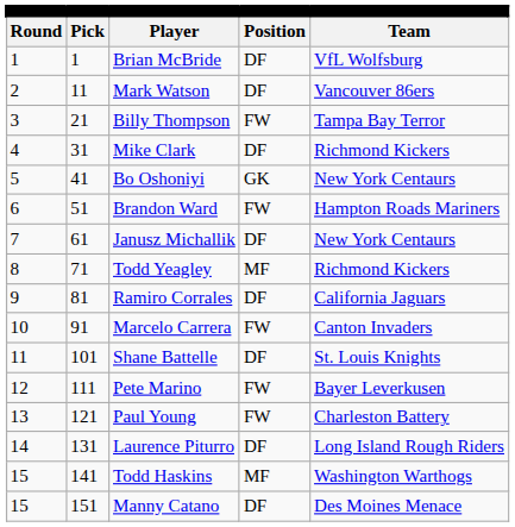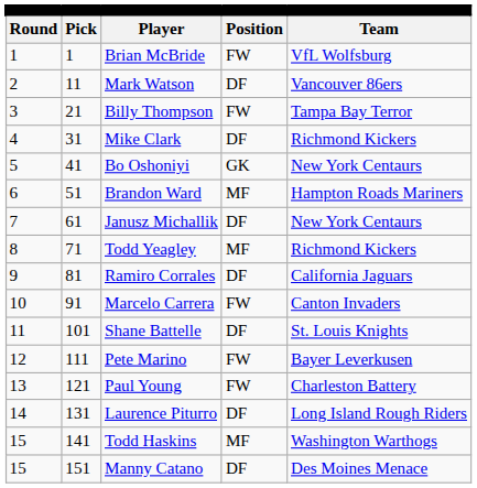Brian McBride | column 4: DF -> FW
Brandon Ward | column 4: FW -> MF
